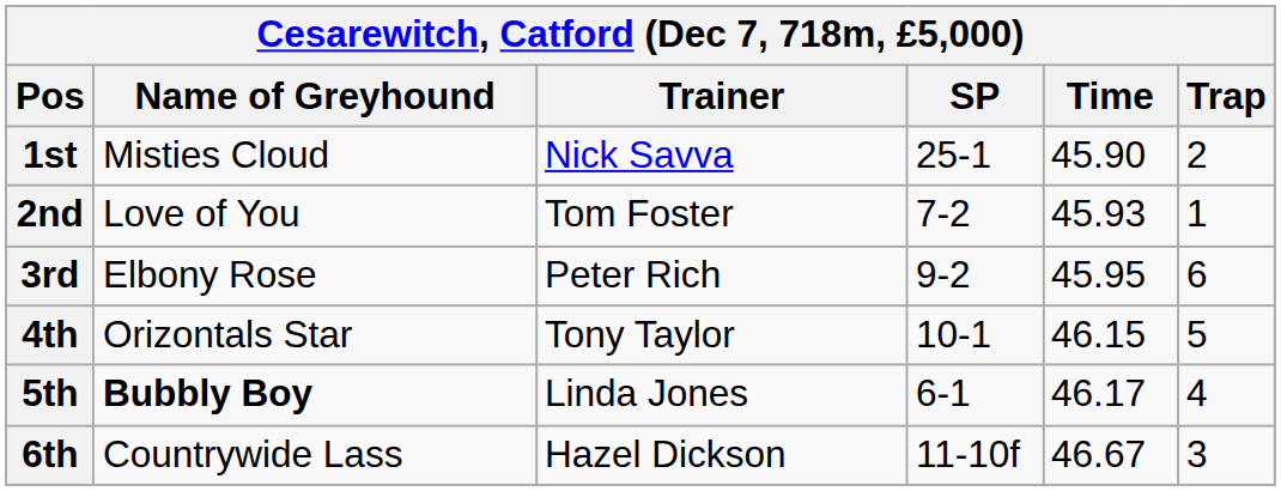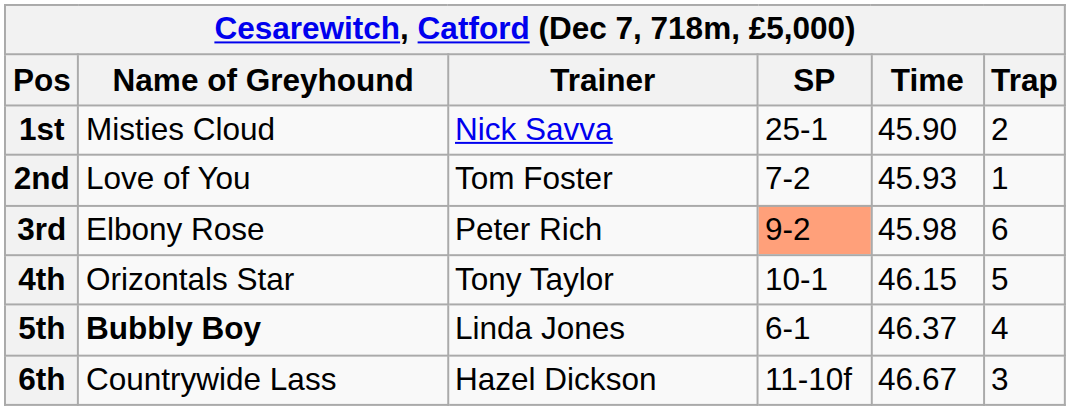3rd | SP: no background -> lightsalmon background
3rd | Time: 45.95 -> 45.98
5th | Time: 46.17 -> 46.37
